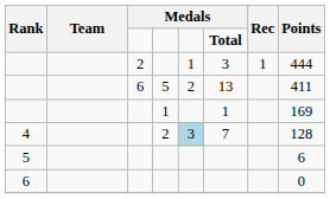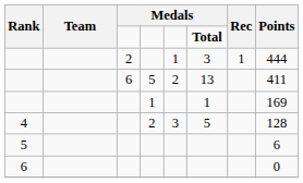4 | column 5: lightblue background -> no background
4 | column 6: 7 -> 5
